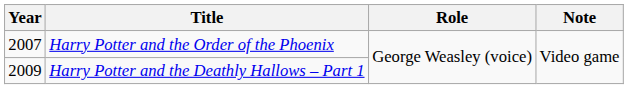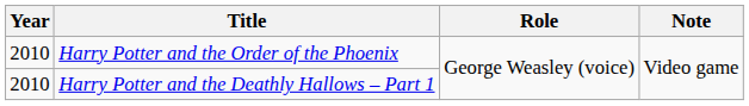Harry Potter and the Order of the Phoenix | Year: 2007 -> 2010
Harry Potter and the Deathly Hallows – Part 1 | Year: 2009 -> 2010
